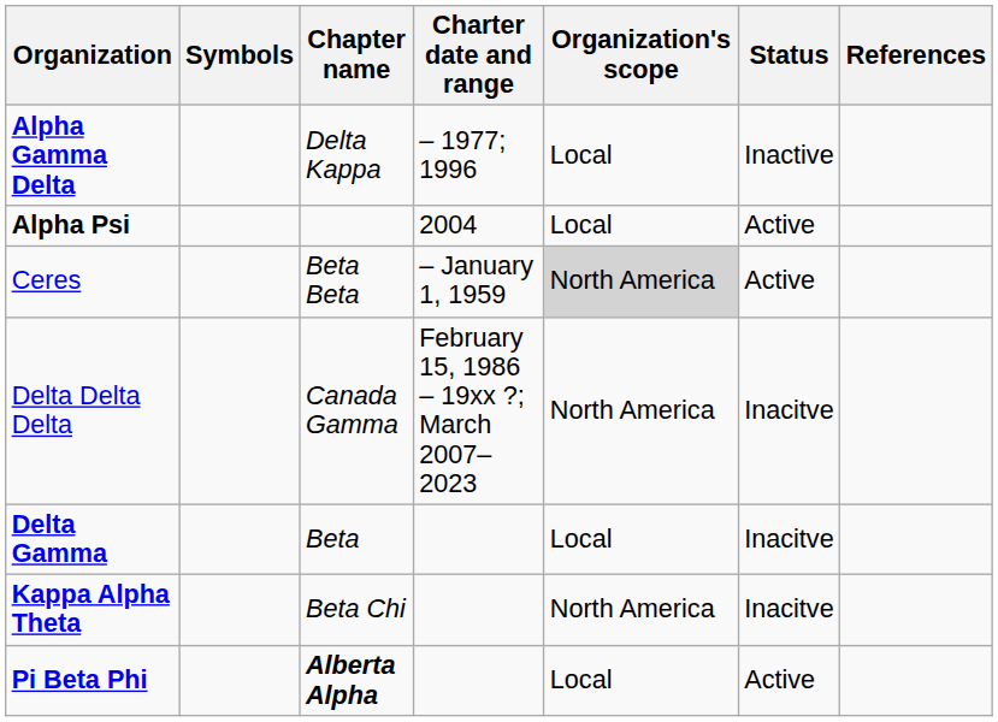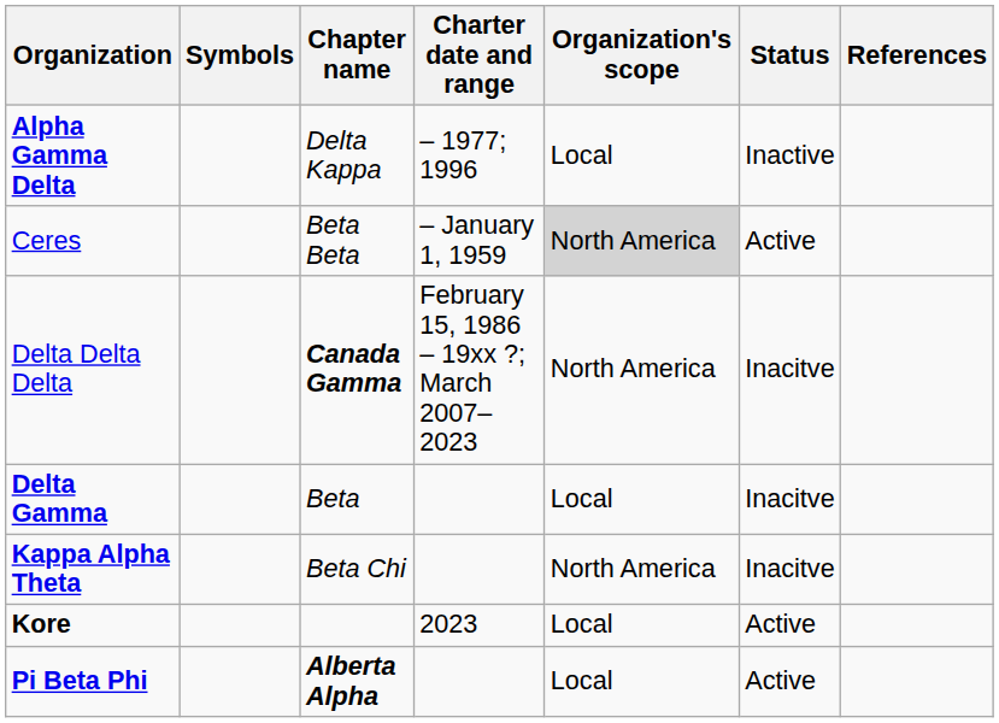- row: Alpha Psi | 2004 | Local | Active
Delta Delta Delta | Chapter name: normal -> bold
+ row: Kore | 2023 | Local | Active
